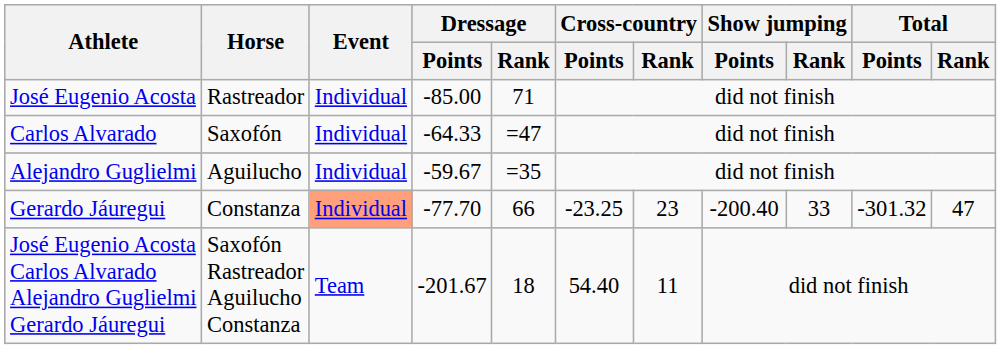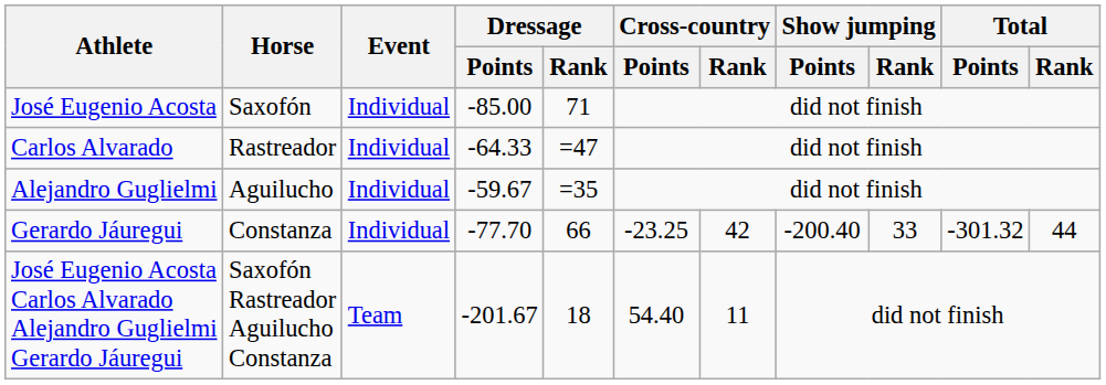José Eugenio Acosta | Horse: Rastreador -> Saxofón
Carlos Alvarado | Horse: Saxofón -> Rastreador
Gerardo Jáuregui | Event: lightsalmon background -> no background
Gerardo Jáuregui | Cross-country / Rank: 23 -> 42
Gerardo Jáuregui | Total / Rank: 47 -> 44
